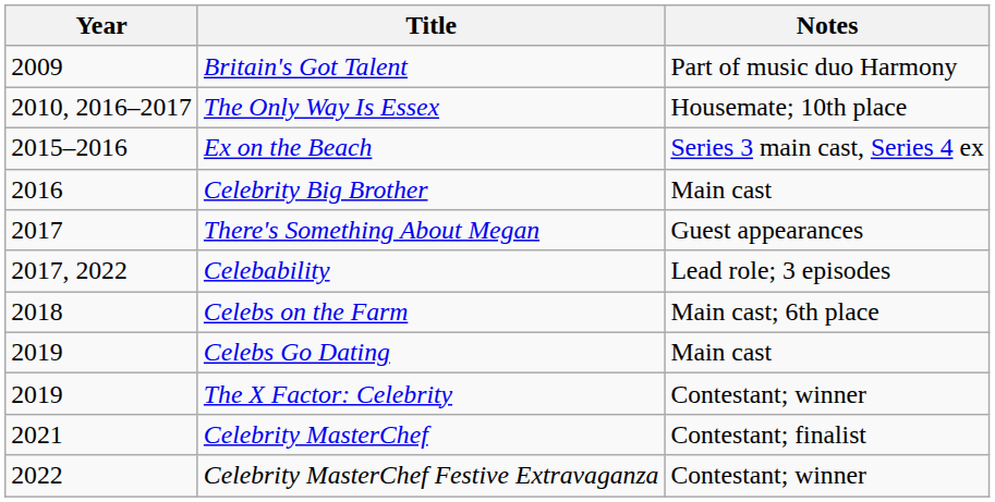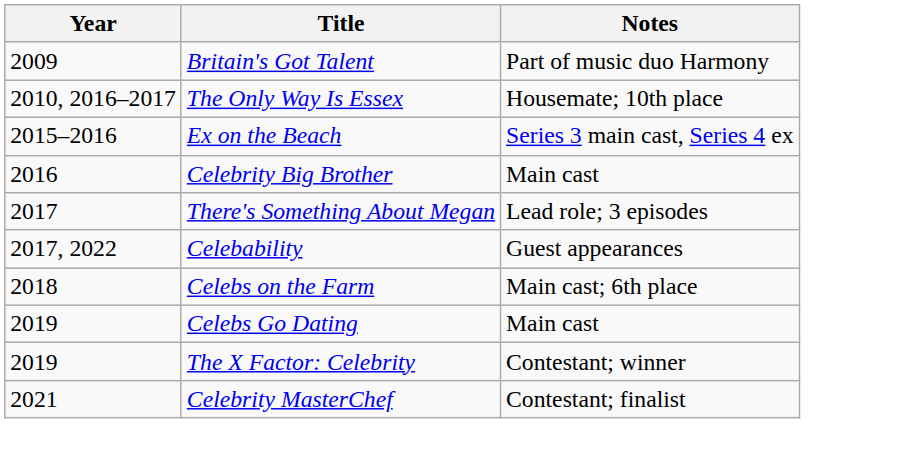There's Something About Megan | Notes: Guest appearances -> Lead role; 3 episodes
Celebability | Notes: Lead role; 3 episodes -> Guest appearances
- row: 2022 | Celebrity MasterChef Festive Extravaganza | Contestant; winner
